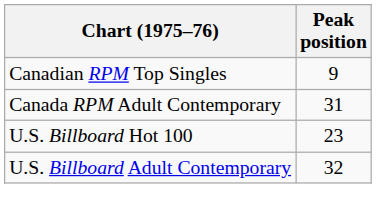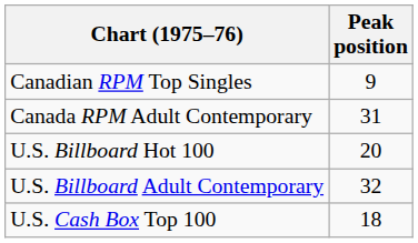U.S. Billboard Hot 100 | Peak position: 23 -> 20
+ row: U.S. Cash Box Top 100 | 18
